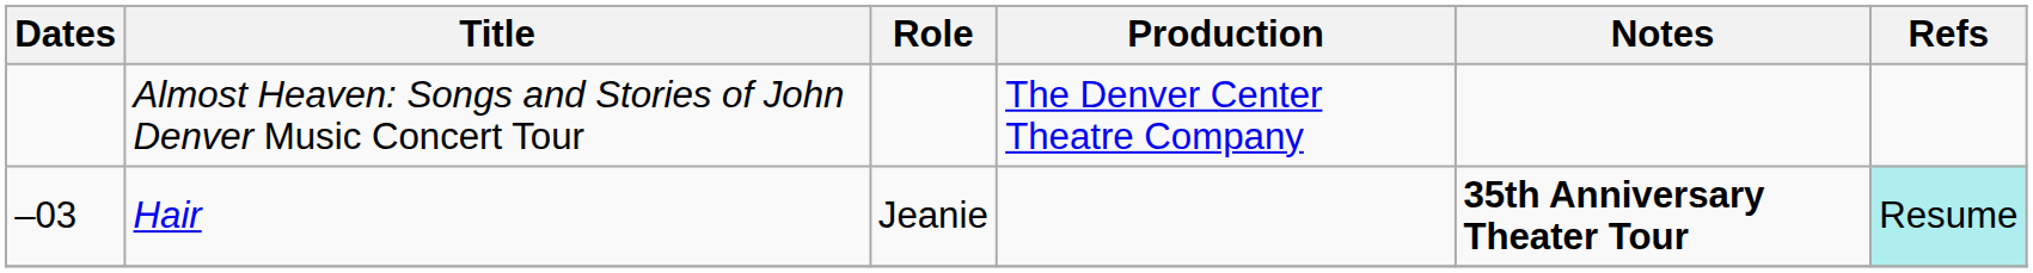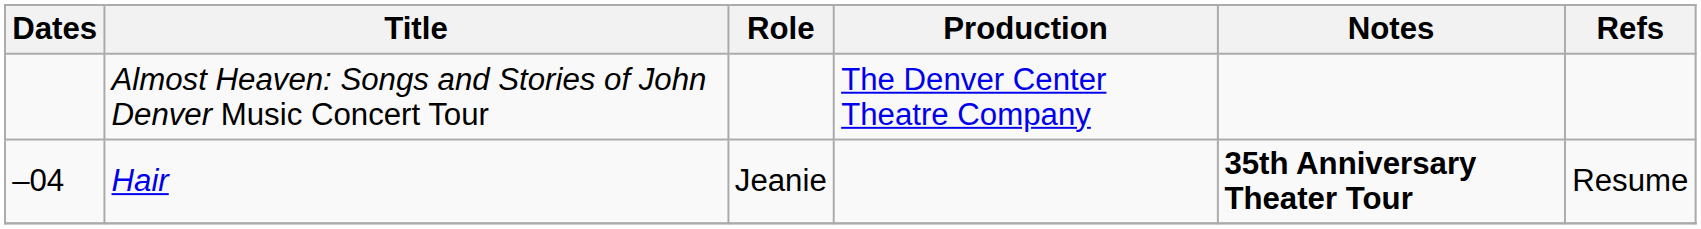Hair | Dates: –03 -> –04
Hair | Refs: paleturquoise background -> no background
